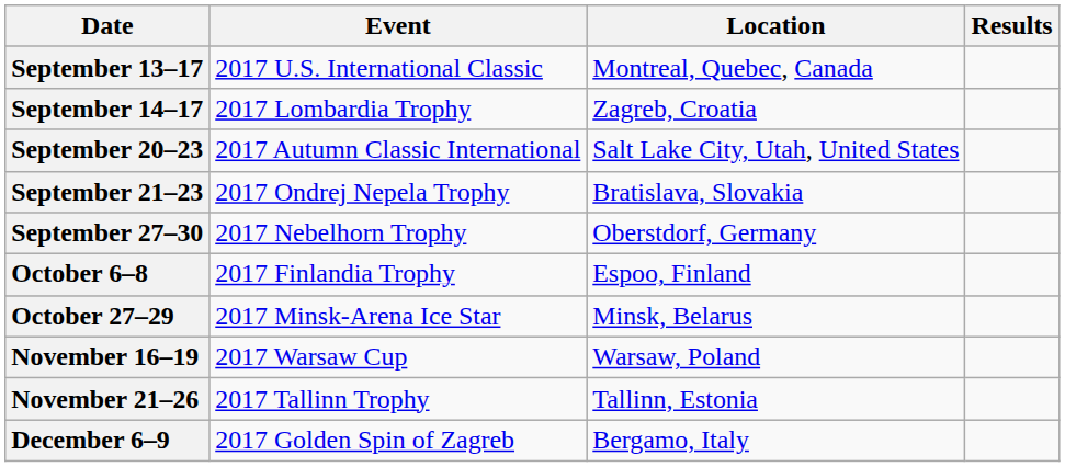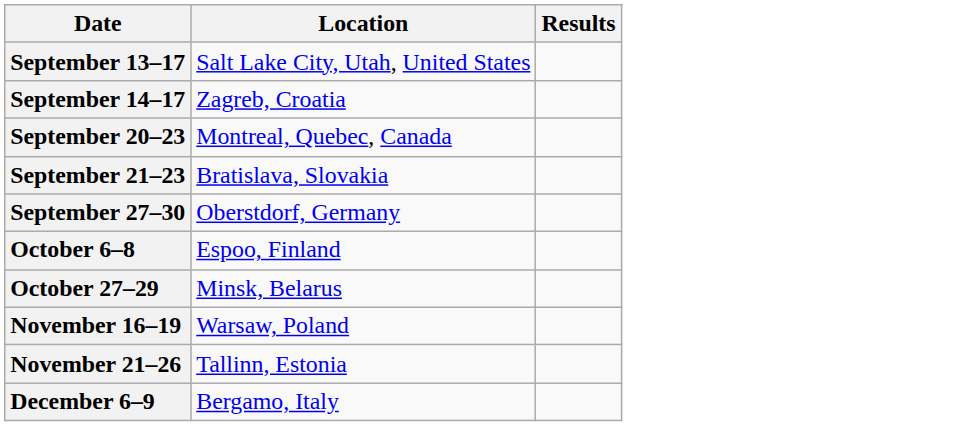- column: Event | 2017 U.S. International Classic | 2017 Lombardia Trophy | 2017 Autumn Classic International | 2017 Ondrej Nepela Trophy | 2017 Nebelhorn Trophy | 2017 Finlandia Trophy | 2017 Minsk-Arena Ice Star | 2017 Warsaw Cup | 2017 Tallinn Trophy | 2017 Golden Spin of Zagreb
September 13–17 | Location: Montreal, Quebec, Canada -> Salt Lake City, Utah, United States
September 20–23 | Location: Salt Lake City, Utah, United States -> Montreal, Quebec, Canada
